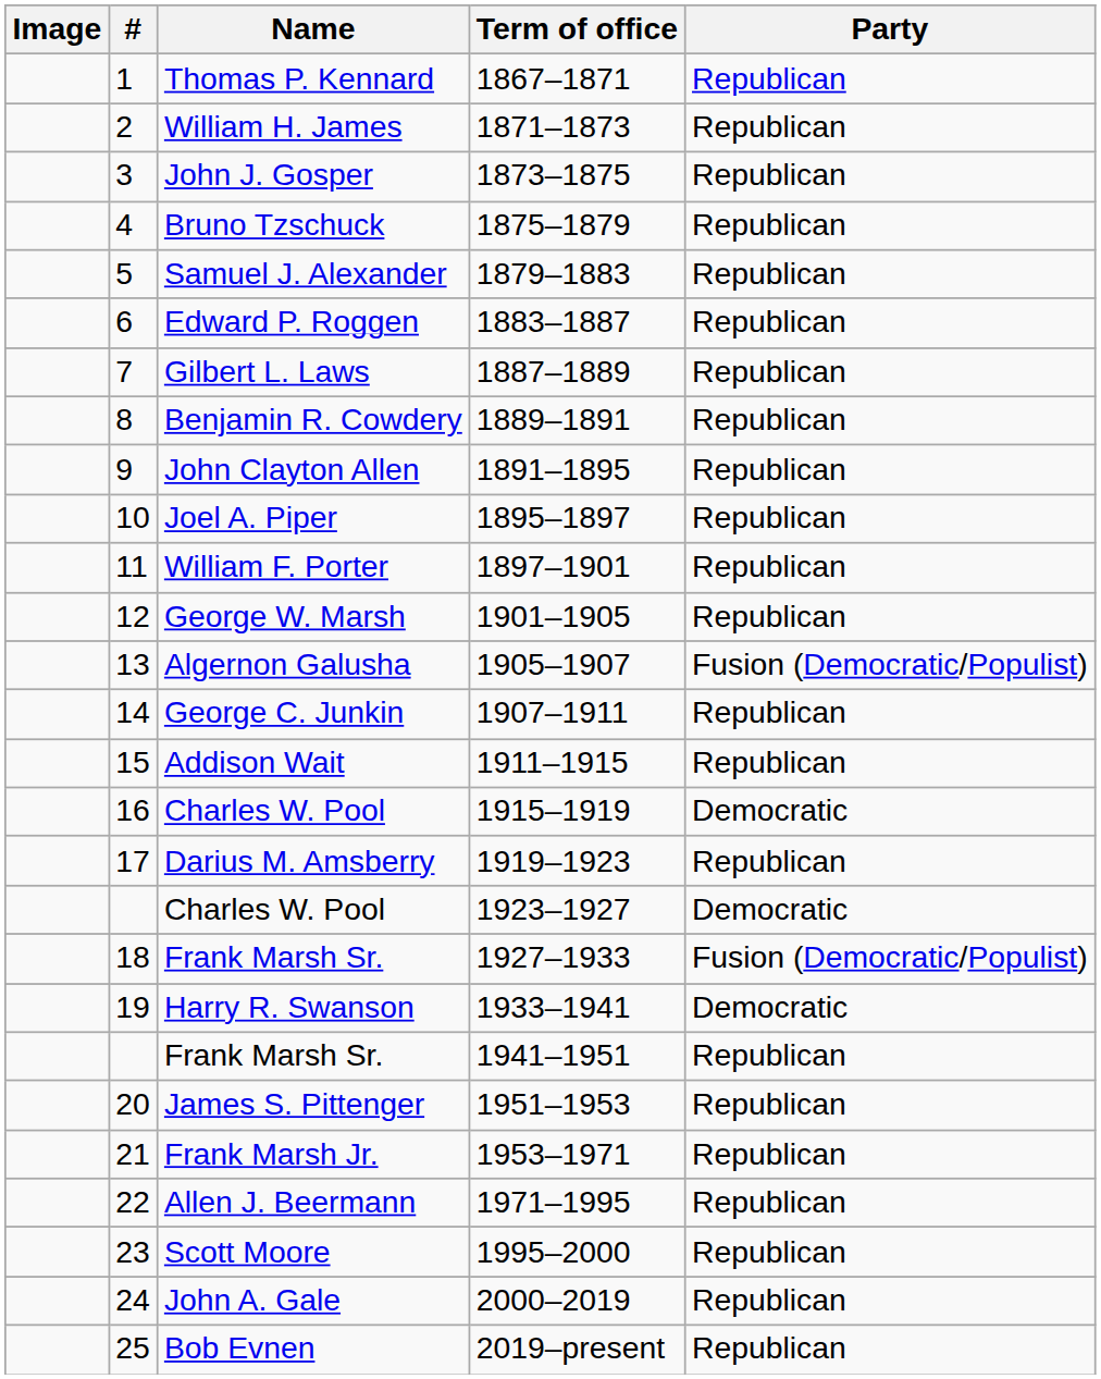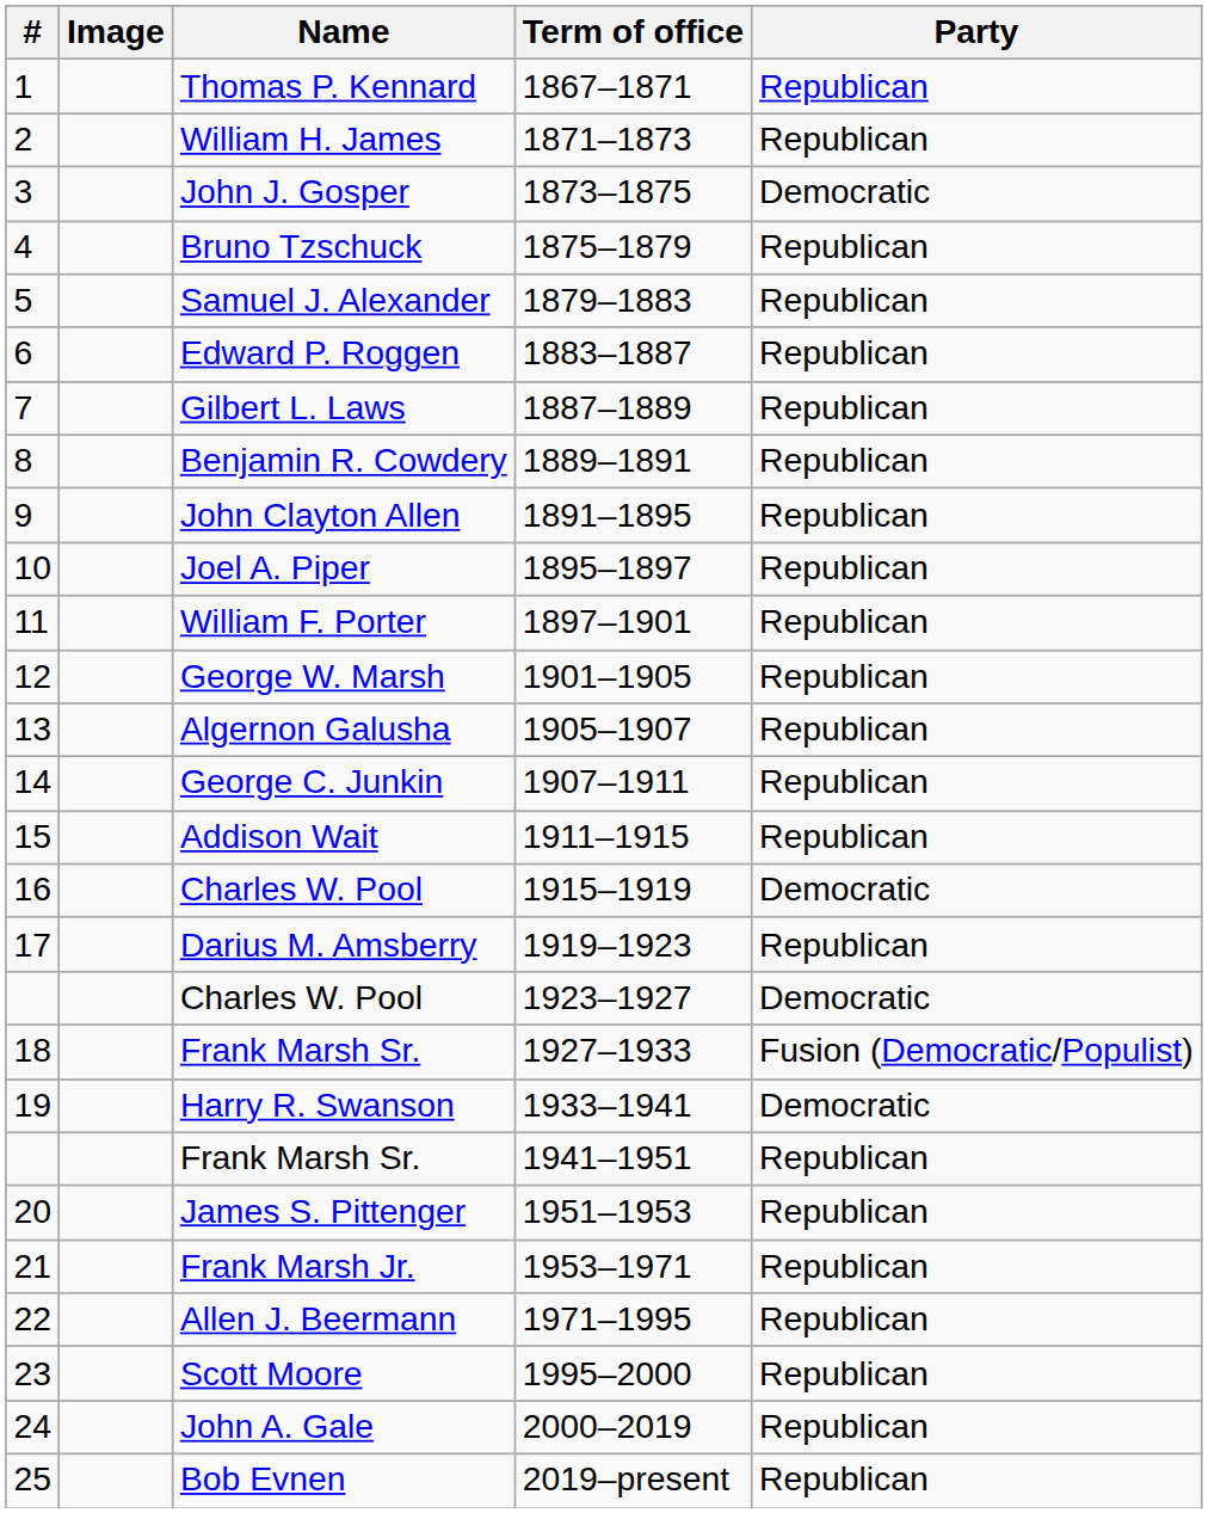columns swapped: # <-> Image
John J. Gosper | Party: Republican -> Democratic
Algernon Galusha | Party: Fusion (Democratic/Populist) -> Republican
